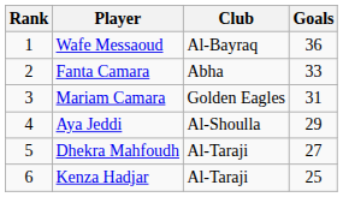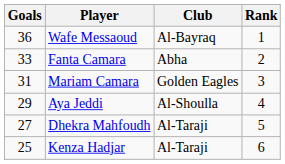columns swapped: Rank <-> Goals
